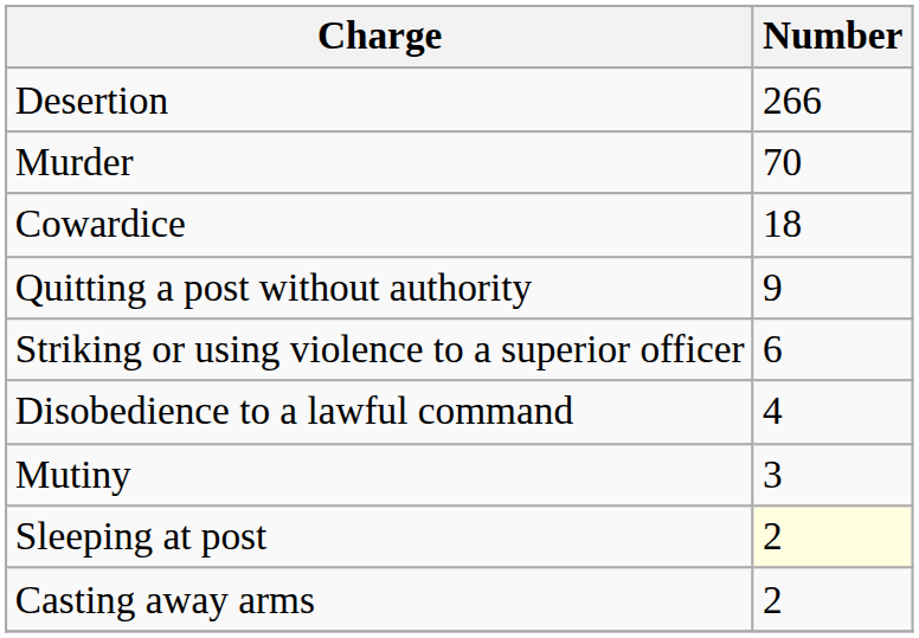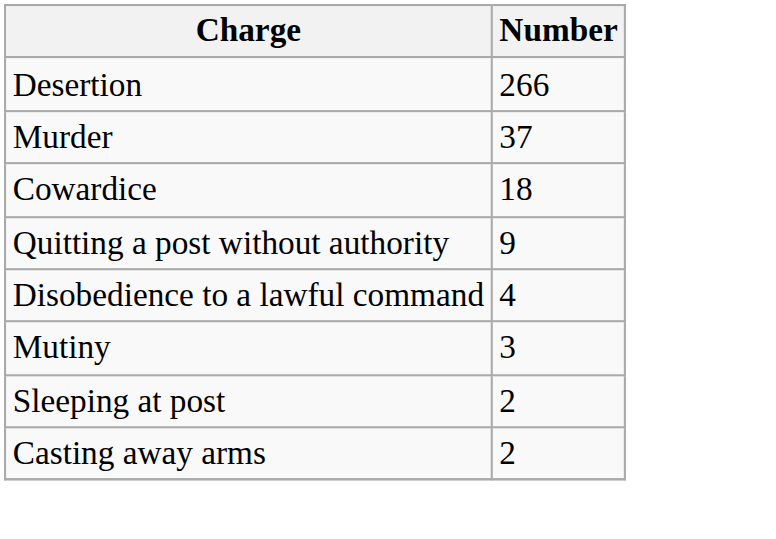Murder | Number: 70 -> 37
- row: Striking or using violence to a superior officer | 6
Sleeping at post | Number: lightyellow background -> no background
